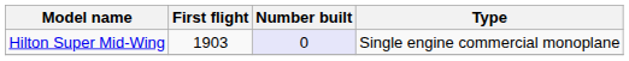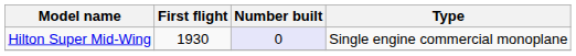Hilton Super Mid-Wing | First flight: 1903 -> 1930
